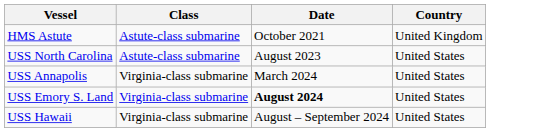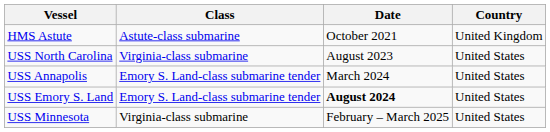USS North Carolina | Class: Astute-class submarine -> Virginia-class submarine
USS Annapolis | Class: Virginia-class submarine -> Emory S. Land-class submarine tender
USS Emory S. Land | Class: Virginia-class submarine -> Emory S. Land-class submarine tender
- row: USS Hawaii | Virginia-class submarine | August – September 2024 | United States
+ row: USS Minnesota | Virginia-class submarine | February – March 2025 | United States
